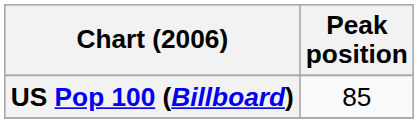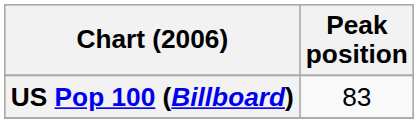US Pop 100 (Billboard) | Peak position: 85 -> 83
